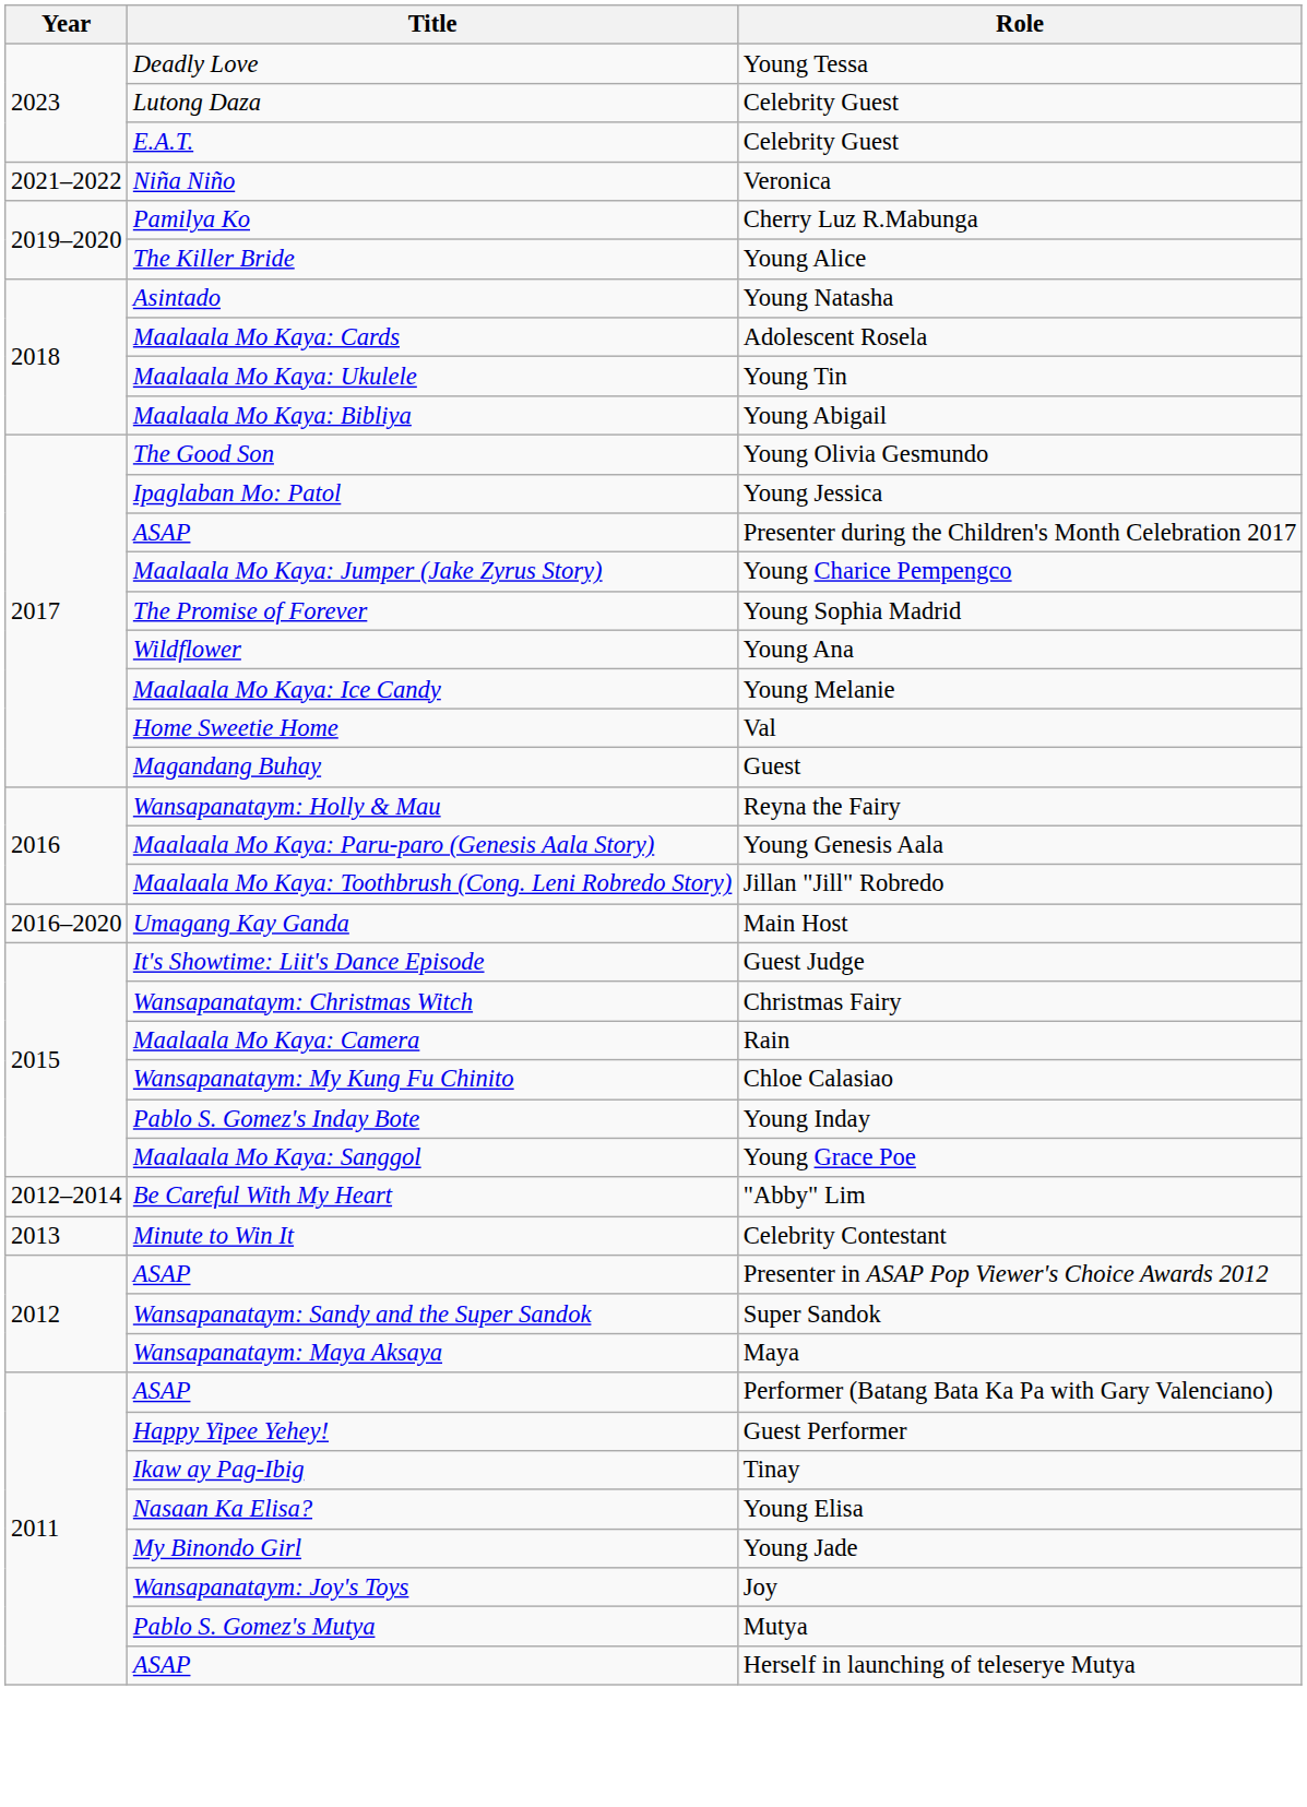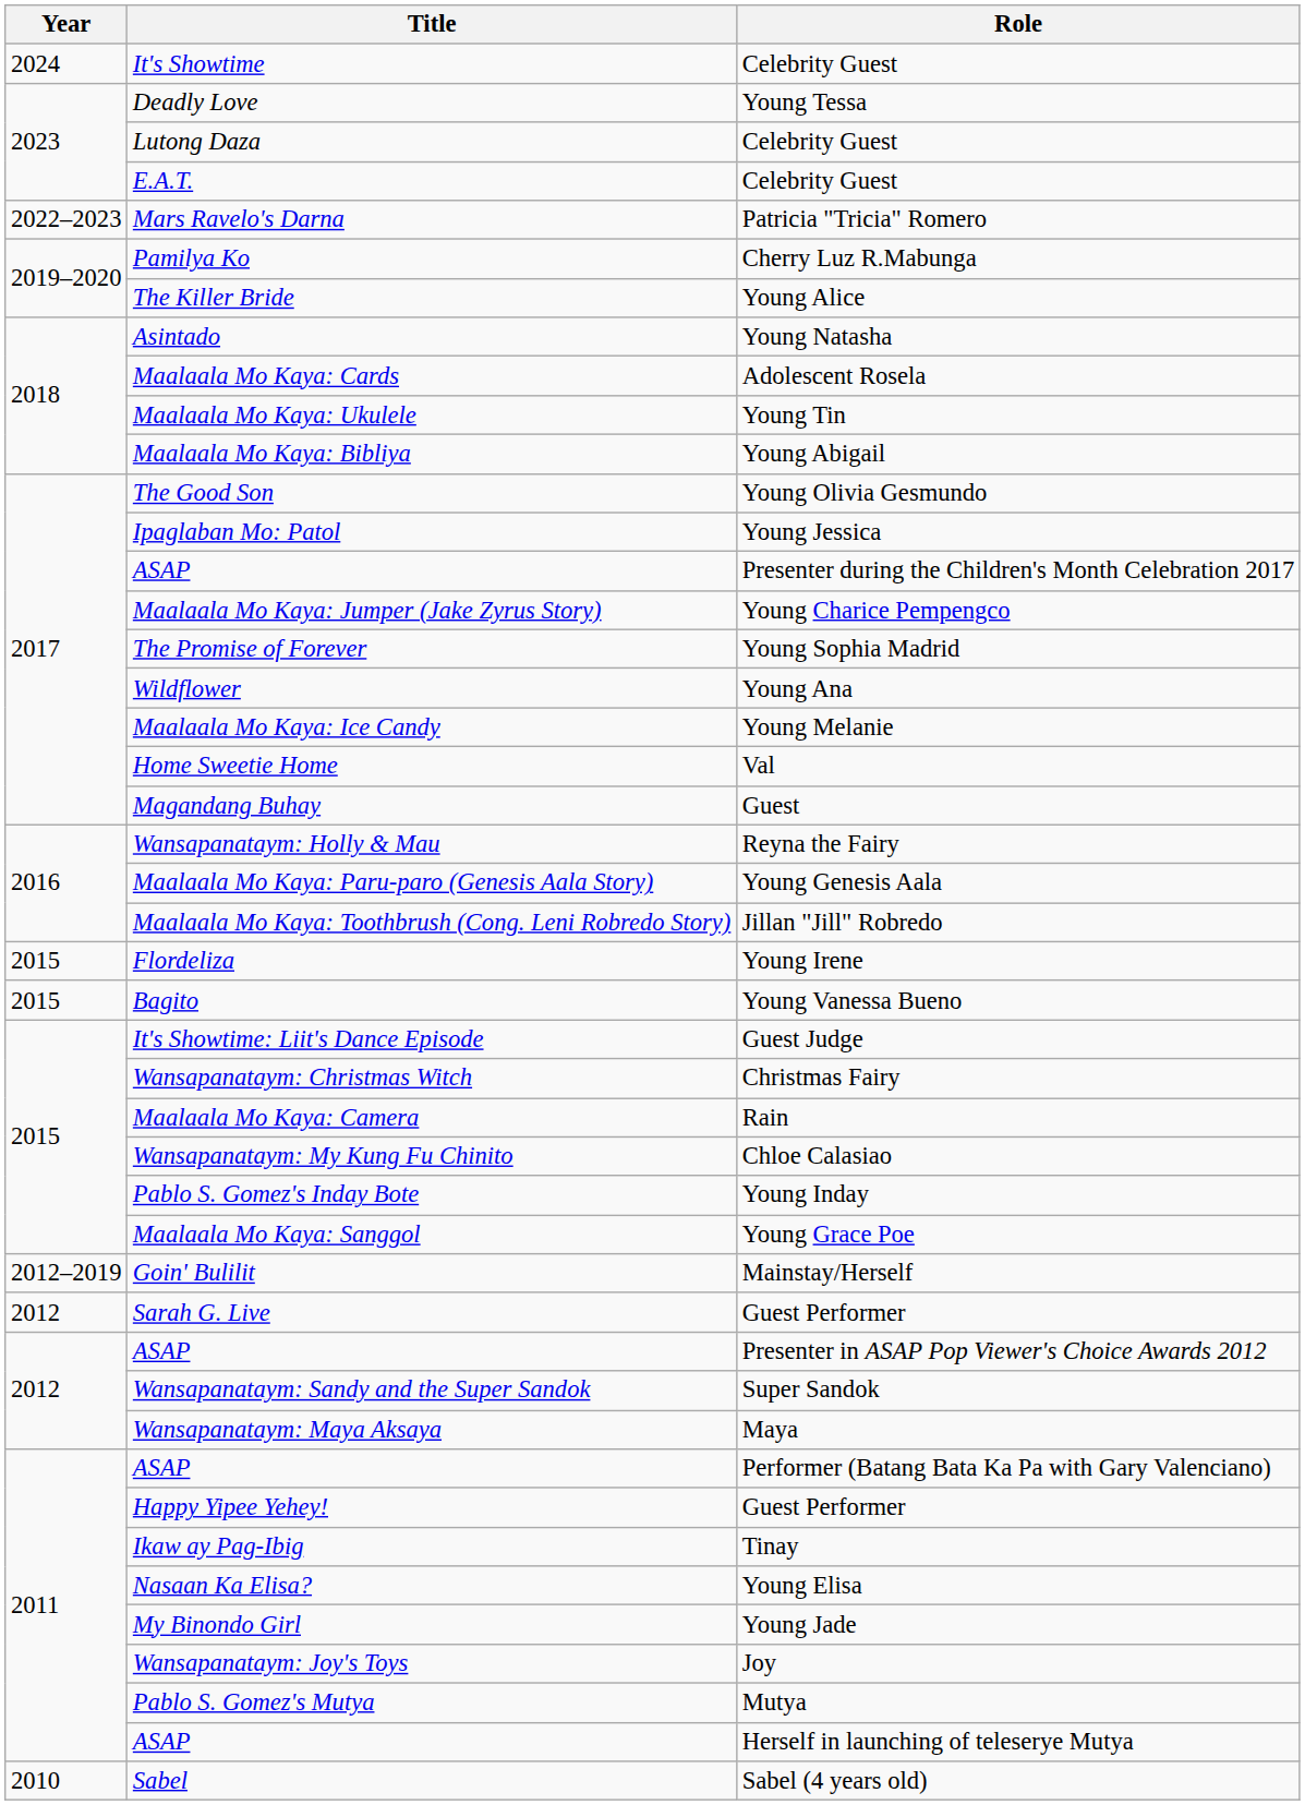+ row: 2024 | It's Showtime | Celebrity Guest
+ row: 2022–2023 | Mars Ravelo's Darna | Patricia "Tricia" Romero
- row: 2021–2022 | Niña Niño | Veronica
- row: 2016–2020 | Umagang Kay Ganda | Main Host
+ row: 2015 | Flordeliza | Young Irene
+ row: 2015 | Bagito | Young Vanessa Bueno
- row: 2012–2014 | Be Careful With My Heart | "Abby" Lim
+ row: 2012–2019 | Goin' Bulilit | Mainstay/Herself
+ row: 2012 | Sarah G. Live | Guest Performer
- row: 2013 | Minute to Win It | Celebrity Contestant
+ row: 2010 | Sabel | Sabel (4 years old)
